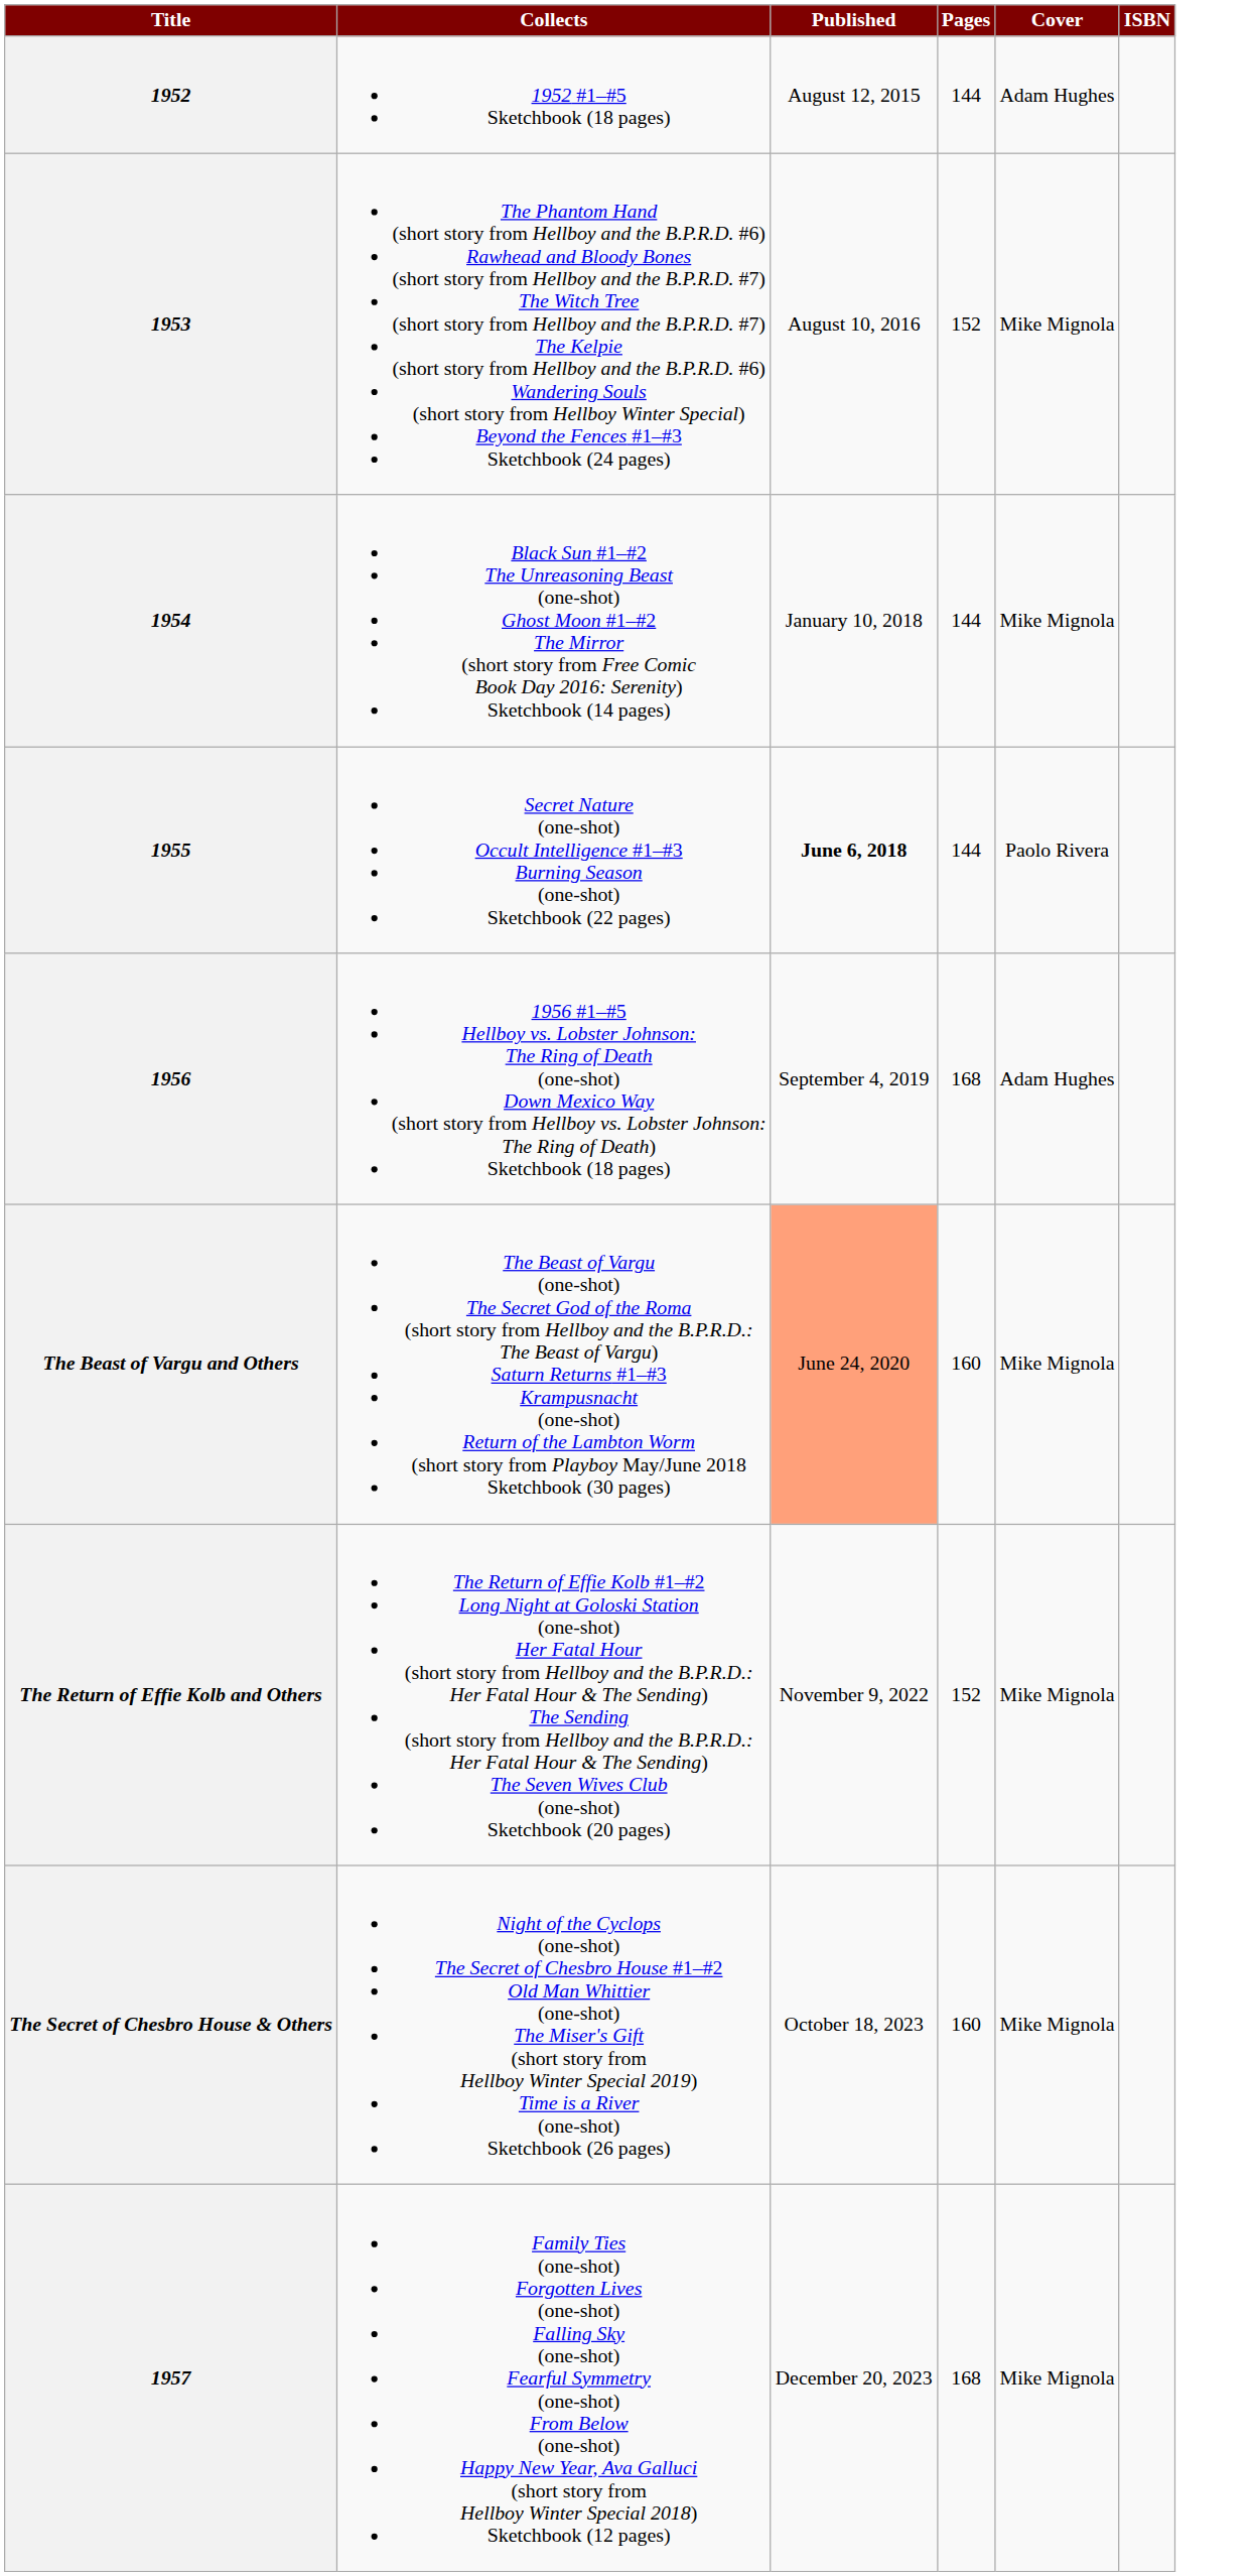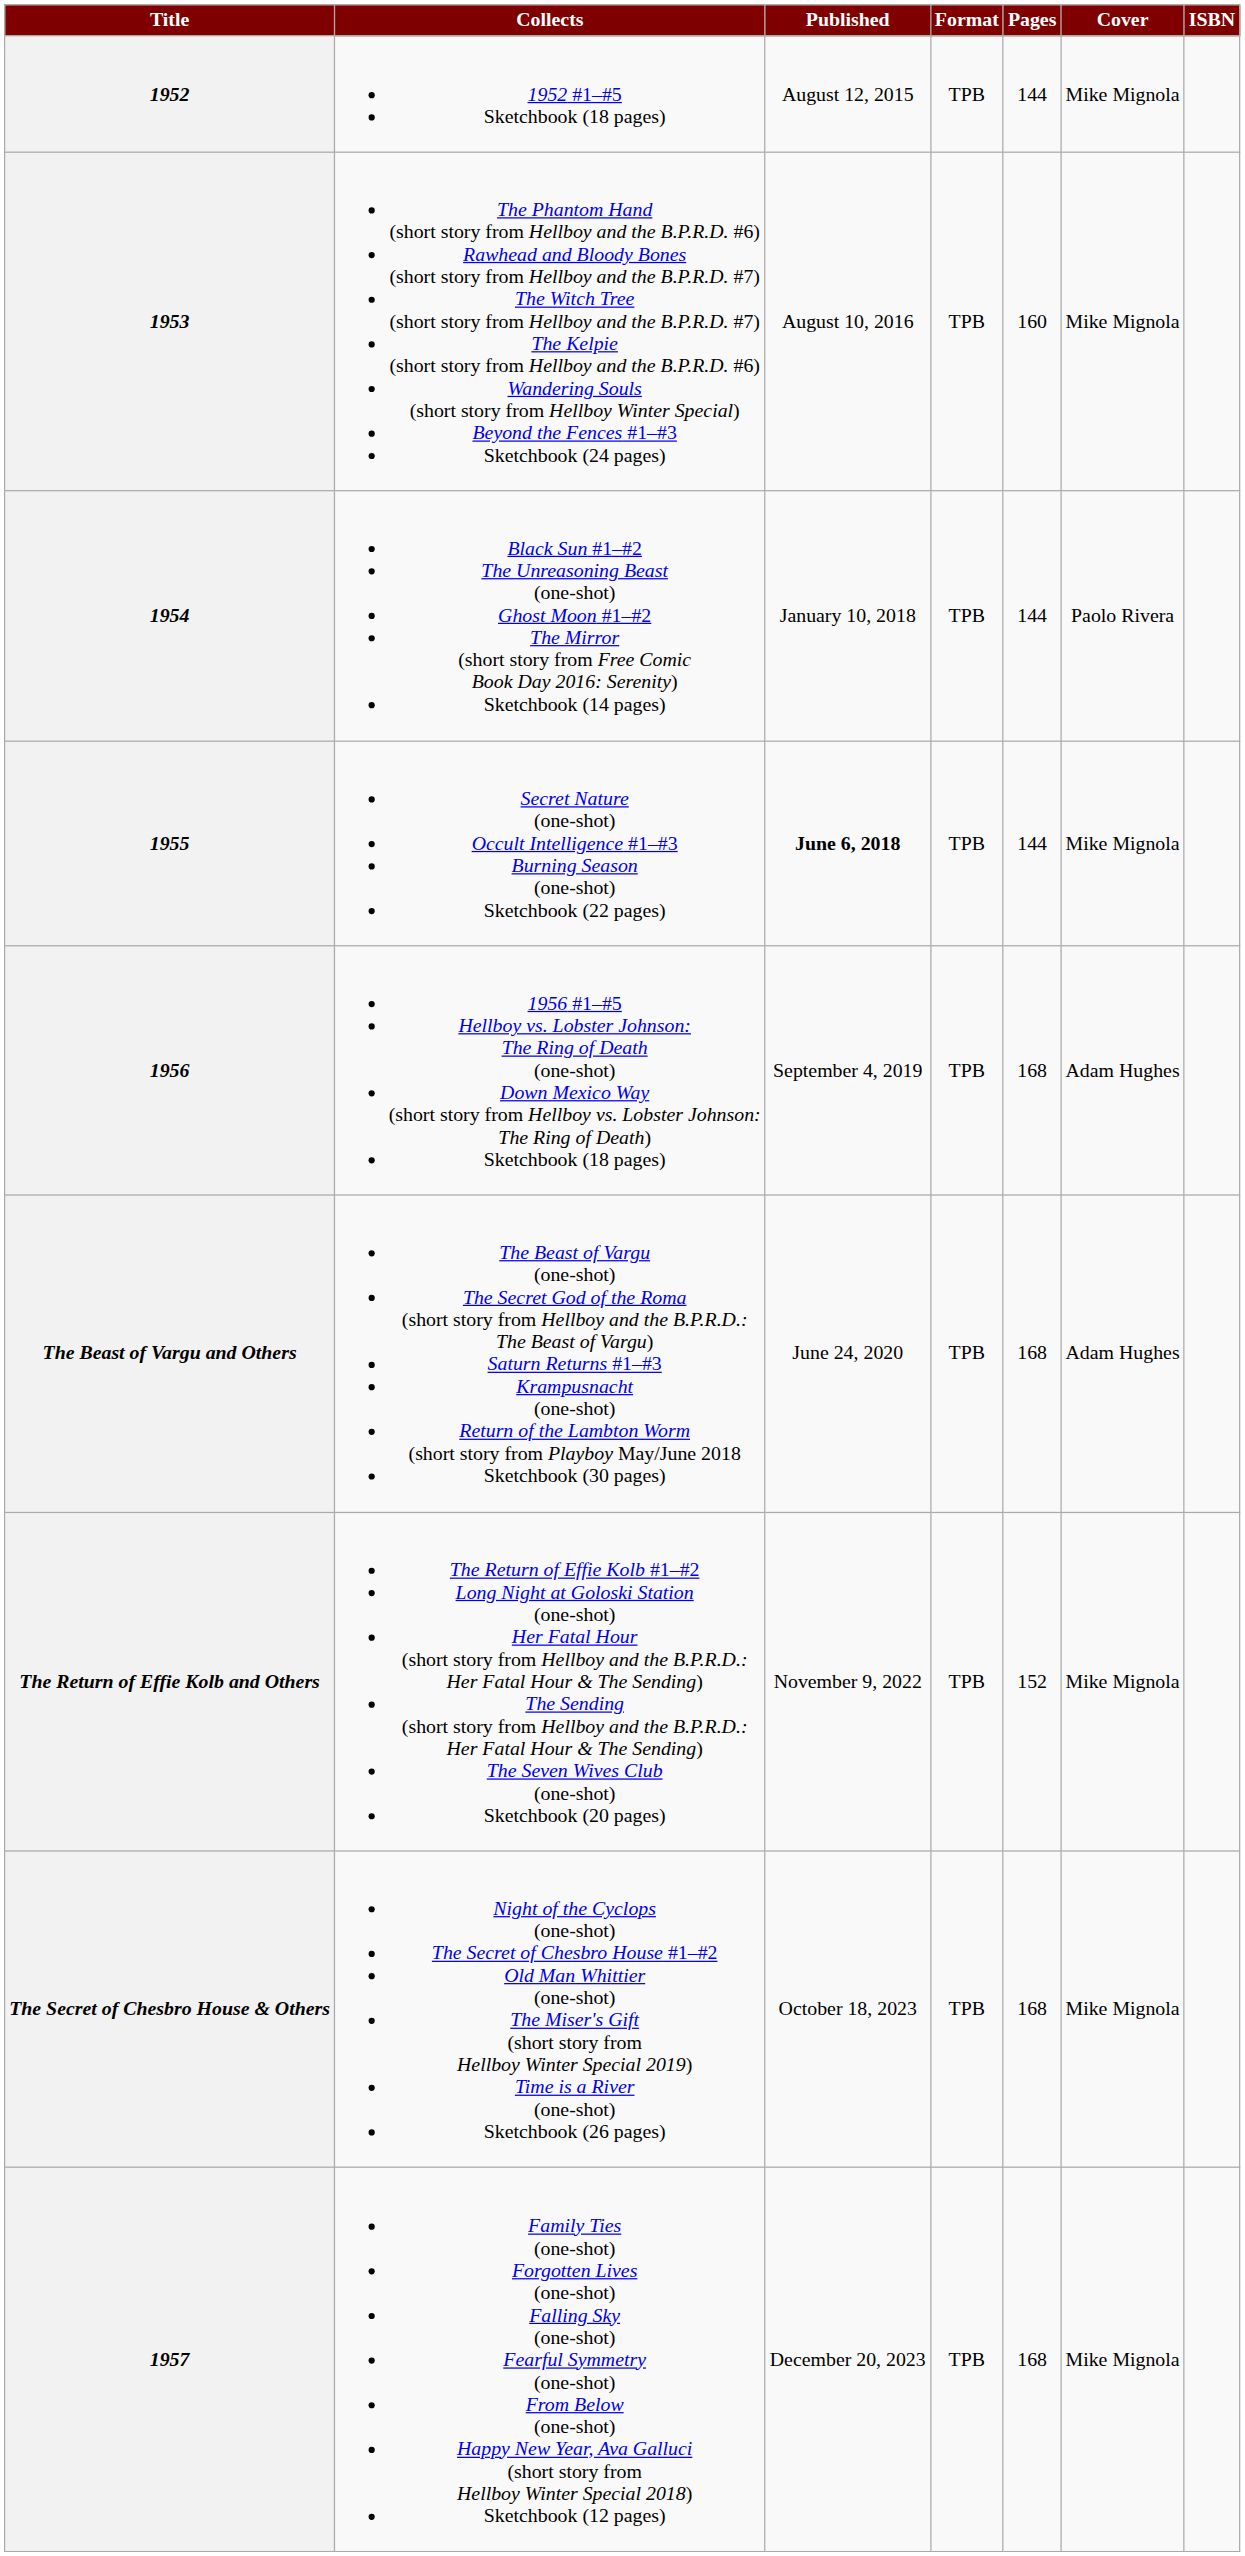+ column: Format | TPB | TPB | TPB | TPB | TPB | TPB | TPB | TPB | TPB
1952 | Cover: Adam Hughes -> Mike Mignola
1953 | Pages: 152 -> 160
1954 | Cover: Mike Mignola -> Paolo Rivera
1955 | Cover: Paolo Rivera -> Mike Mignola
The Beast of Vargu and Others | Published: lightsalmon background -> no background
The Beast of Vargu and Others | Pages: 160 -> 168
The Beast of Vargu and Others | Cover: Mike Mignola -> Adam Hughes
The Secret of Chesbro House & Others | Pages: 160 -> 168
